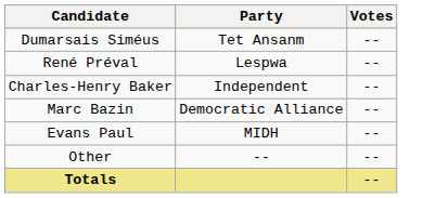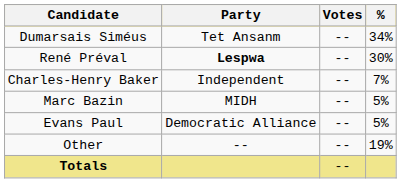+ column: % | 34% | 30% | 7% | 5% | 5% | 19%
René Préval | Party: normal -> bold
Marc Bazin | Party: Democratic Alliance -> MIDH
Evans Paul | Party: MIDH -> Democratic Alliance
